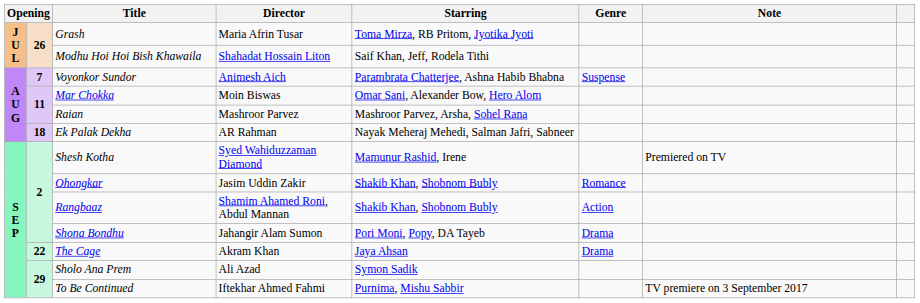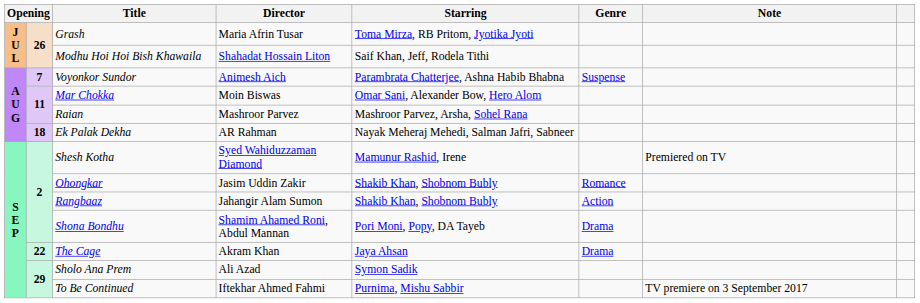Rangbaaz | Director: Shamim Ahamed Roni, Abdul Mannan -> Jahangir Alam Sumon
Shona Bondhu | Director: Jahangir Alam Sumon -> Shamim Ahamed Roni, Abdul Mannan
